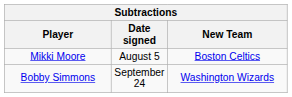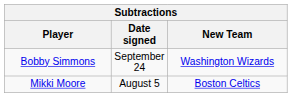rows swapped: Mikki Moore <-> Bobby Simmons
